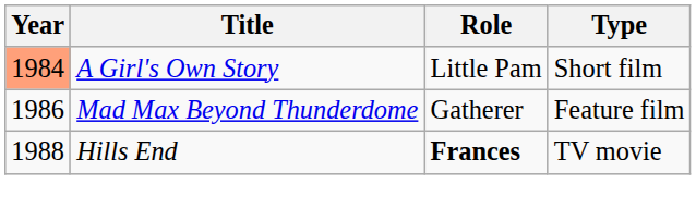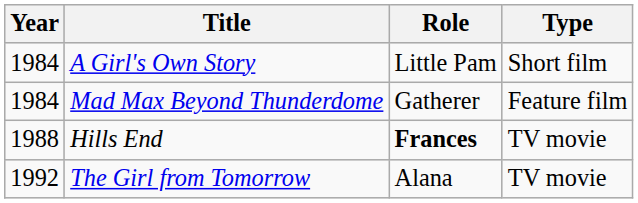A Girl's Own Story | Year: lightsalmon background -> no background
Mad Max Beyond Thunderdome | Year: 1986 -> 1984
+ row: 1992 | The Girl from Tomorrow | Alana | TV movie
